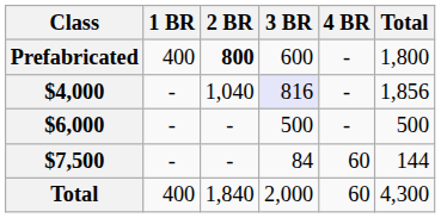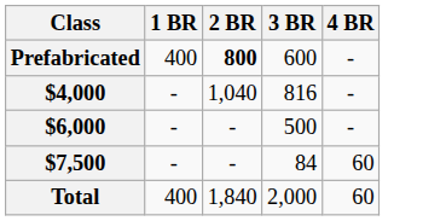- column: Total | 1,800 | 1,856 | 500 | 144 | 4,300
$4,000 | 3 BR: lavender background -> no background
